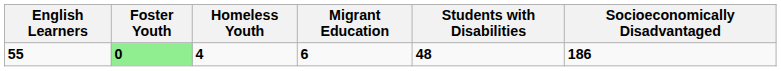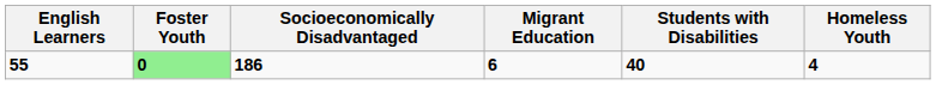columns swapped: Homeless Youth <-> Socioeconomically Disadvantaged
55 | Students with Disabilities: 48 -> 40
